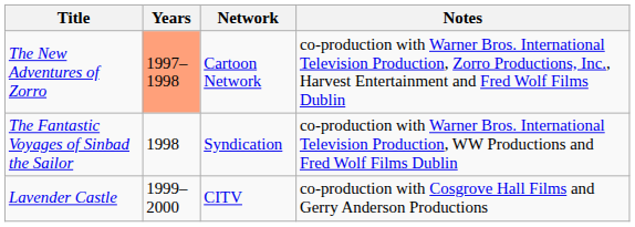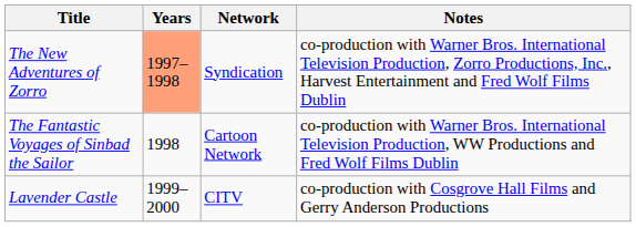The New Adventures of Zorro | Network: Cartoon Network -> Syndication
The Fantastic Voyages of Sinbad the Sailor | Network: Syndication -> Cartoon Network
